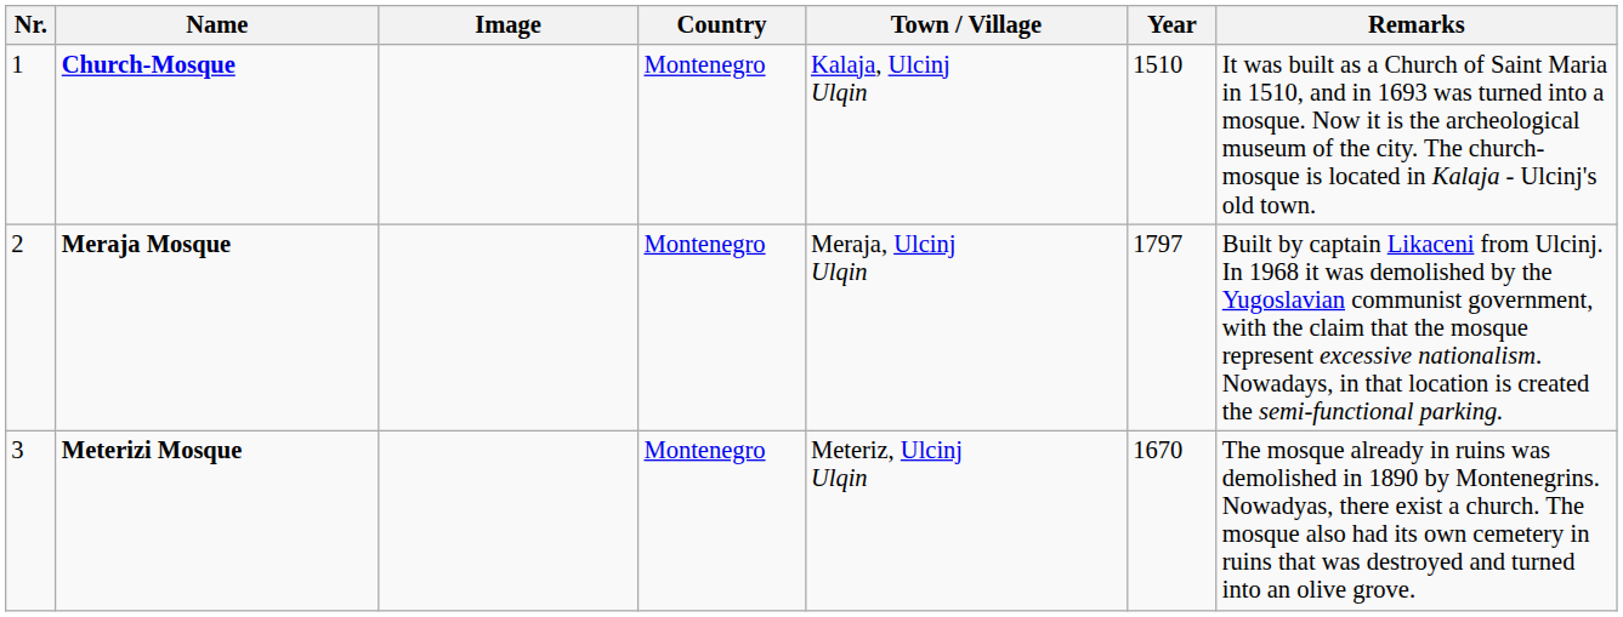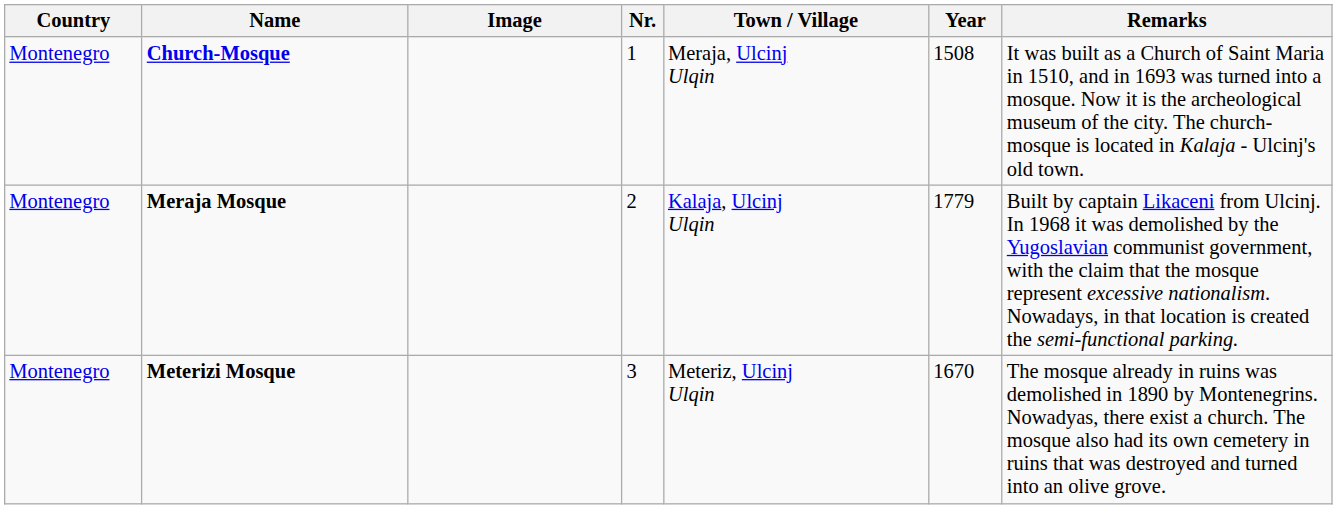columns swapped: Nr. <-> Country
Church-Mosque | Town / Village: Kalaja, Ulcinj Ulqin -> Meraja, Ulcinj Ulqin
Church-Mosque | Year: 1510 -> 1508
Meraja Mosque | Town / Village: Meraja, Ulcinj Ulqin -> Kalaja, Ulcinj Ulqin
Meraja Mosque | Year: 1797 -> 1779
